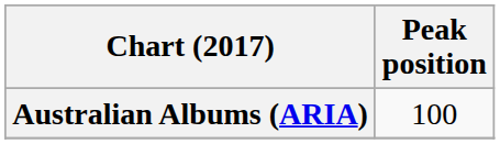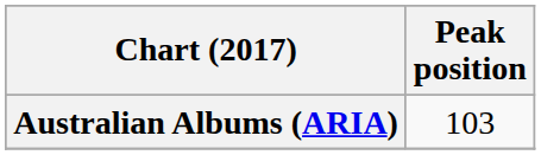Australian Albums (ARIA) | Peak position: 100 -> 103
